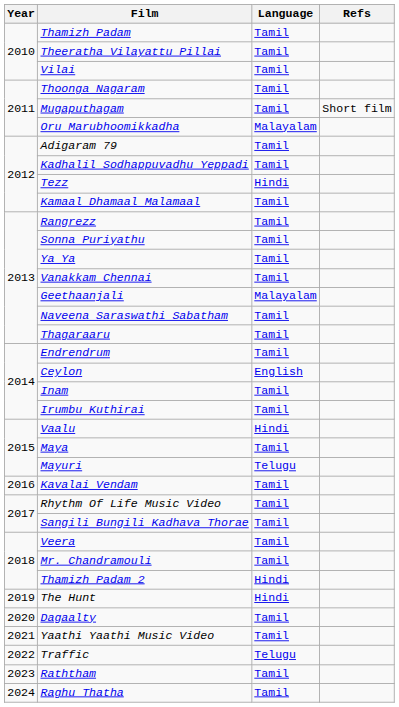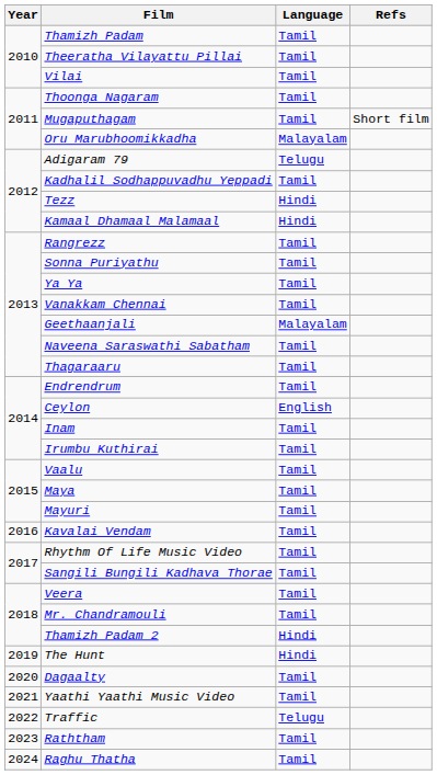Adigaram 79 | Language: Tamil -> Telugu
Kamaal Dhamaal Malamaal | Language: Tamil -> Hindi
Vaalu | Language: Hindi -> Tamil
Mayuri | Language: Telugu -> Tamil
